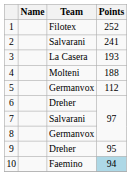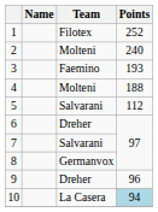2 | Team: Salvarani -> Molteni
2 | Points: 241 -> 240
3 | Team: La Casera -> Faemino
5 | Team: Germanvox -> Salvarani
9 | Points: 95 -> 96
10 | Team: Faemino -> La Casera
